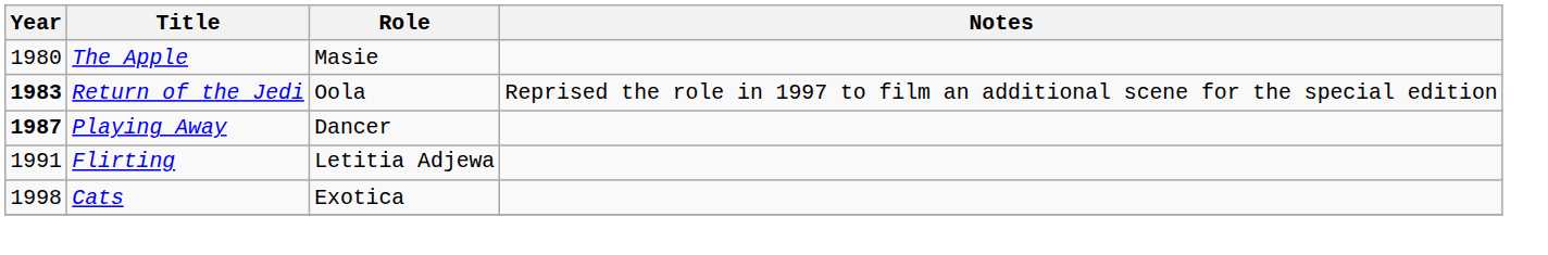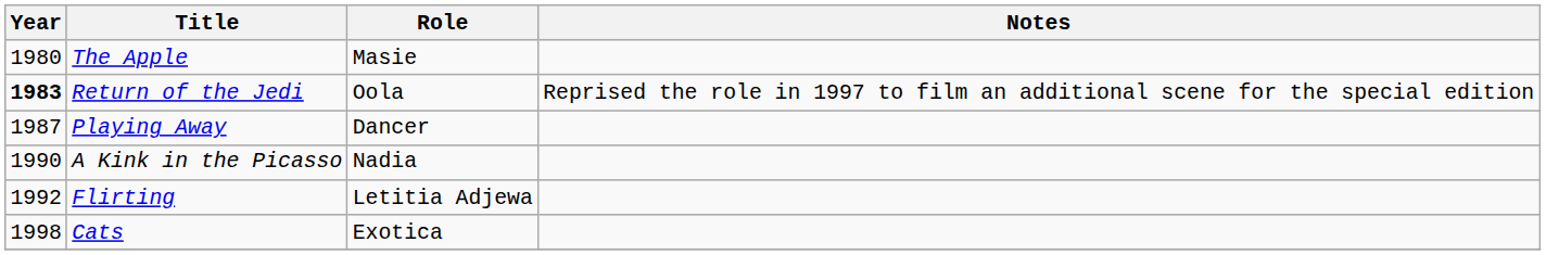Playing Away | Year: bold -> normal
+ row: 1990 | A Kink in the Picasso | Nadia
Flirting | Year: 1991 -> 1992
